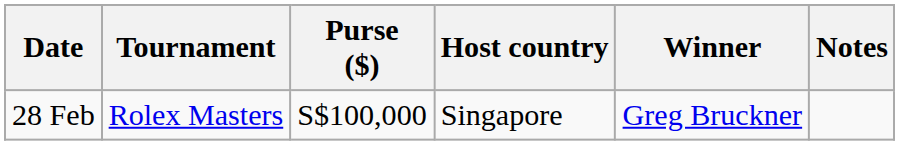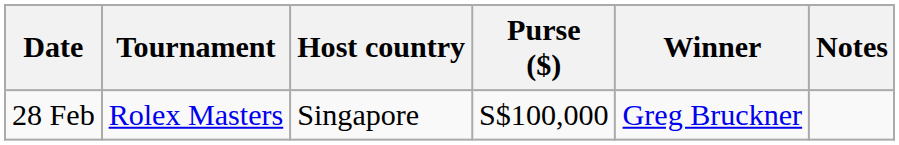columns swapped: Host country <-> Purse ($)
